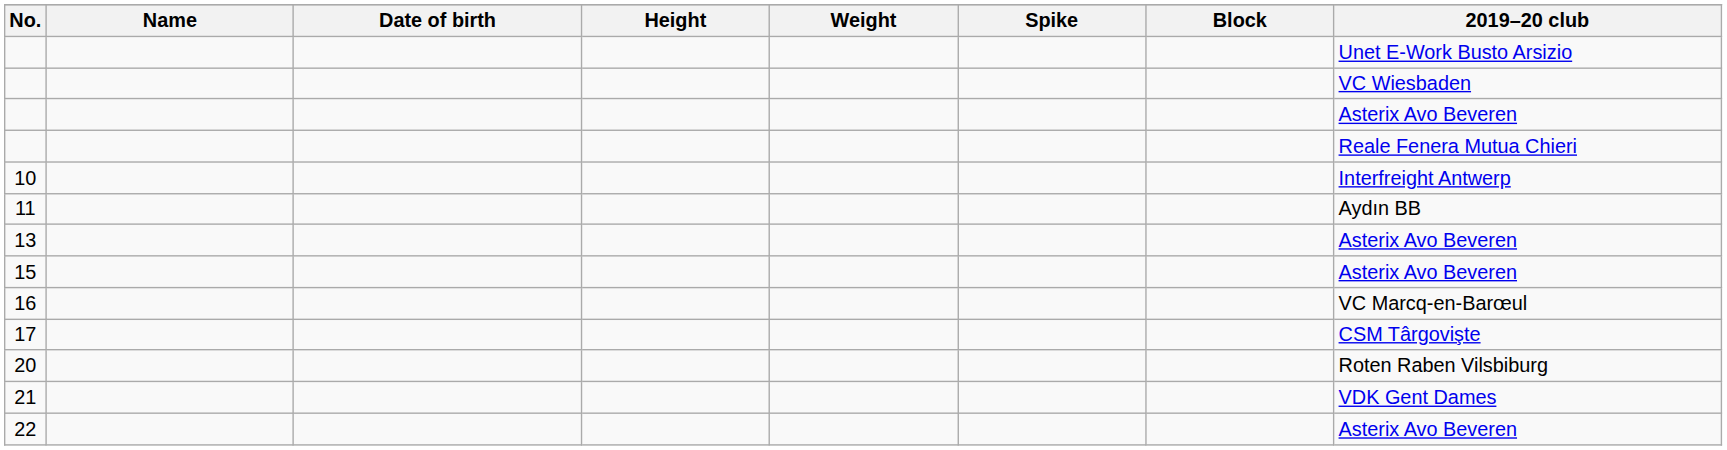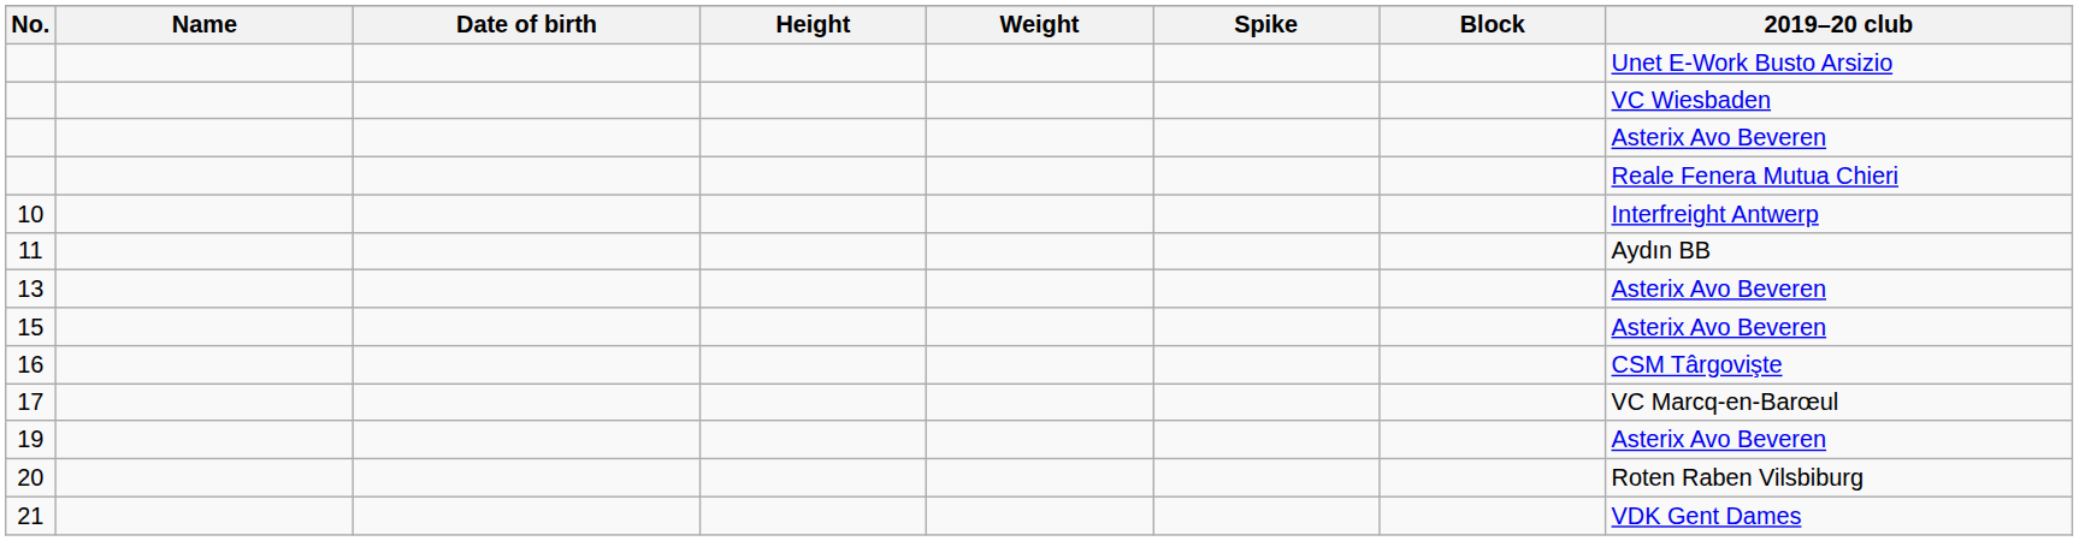16 | 2019–20 club: VC Marcq-en-Barœul -> CSM Târgovişte
17 | 2019–20 club: CSM Târgovişte -> VC Marcq-en-Barœul
+ row: 19 | Asterix Avo Beveren
- row: 22 | Asterix Avo Beveren
